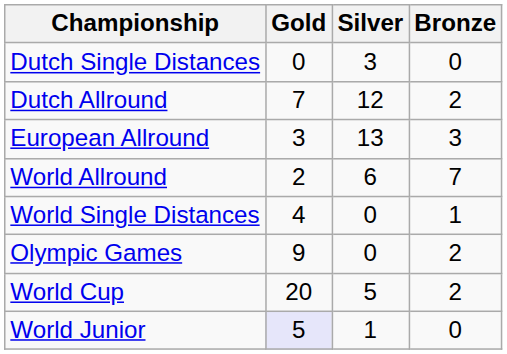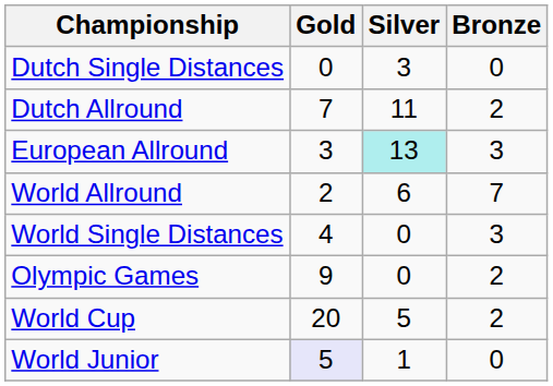Dutch Allround | Silver: 12 -> 11
European Allround | Silver: no background -> paleturquoise background
World Single Distances | Bronze: 1 -> 3
